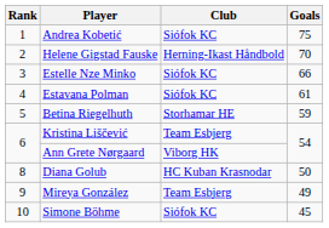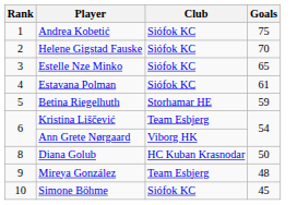Helene Gigstad Fauske | Club: Herning-Ikast Håndbold -> Siófok KC
Estelle Nze Minko | Goals: 66 -> 65
Mireya González | Goals: 49 -> 48
